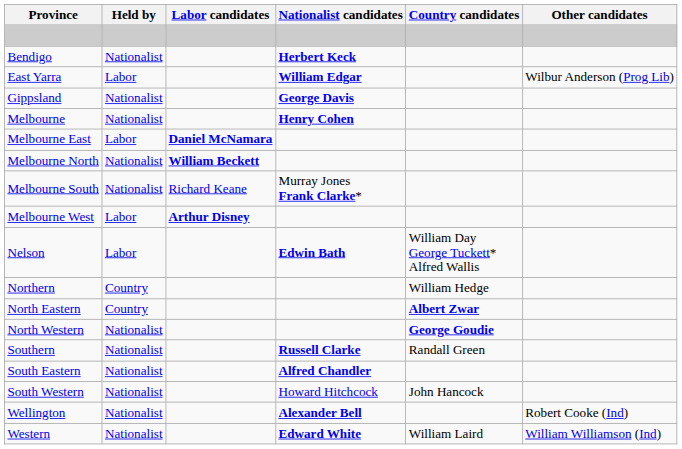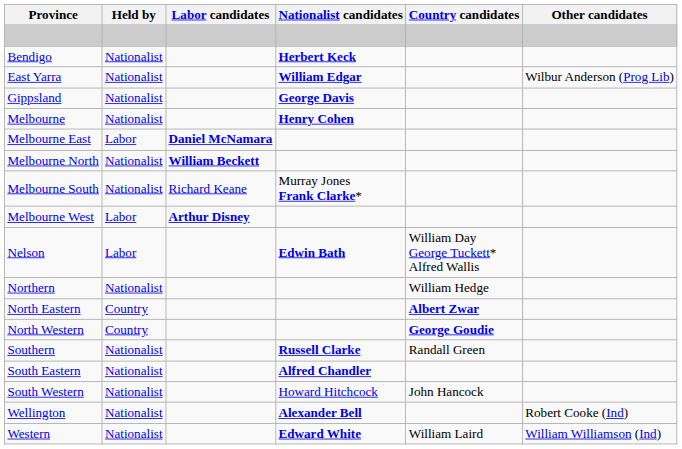East Yarra | Held by: Labor -> Nationalist
Northern | Held by: Country -> Nationalist
North Western | Held by: Nationalist -> Country
